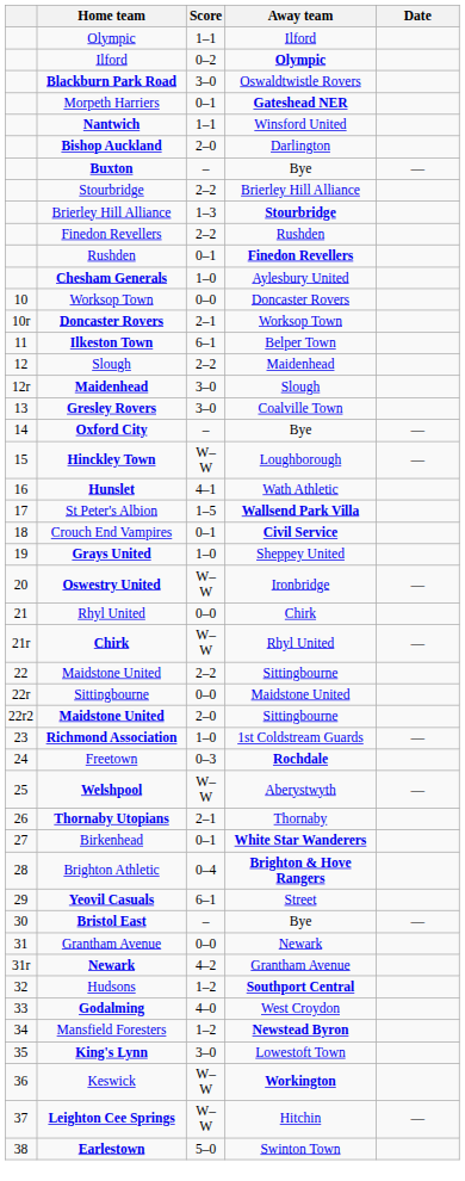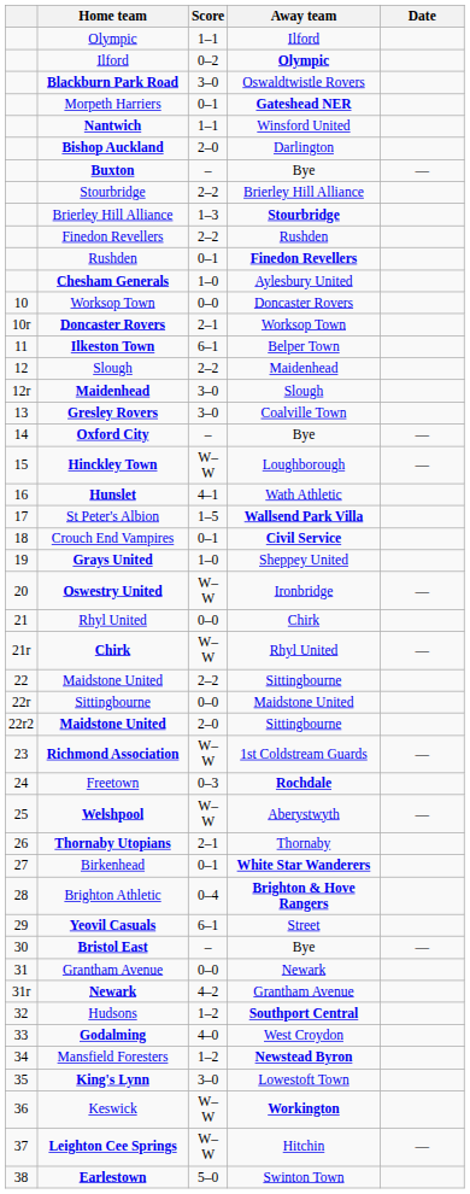Richmond Association | Score: 1–0 -> W–W
